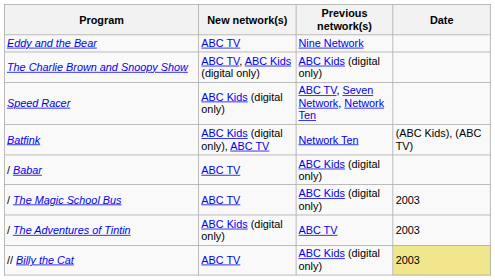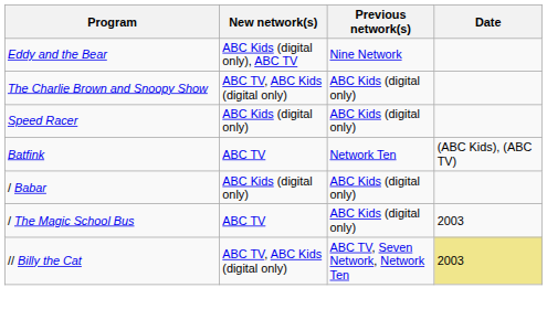Eddy and the Bear | New network(s): ABC TV -> ABC Kids (digital only), ABC TV
Speed Racer | Previous network(s): ABC TV, Seven Network, Network Ten -> ABC Kids (digital only)
Batfink | New network(s): ABC Kids (digital only), ABC TV -> ABC TV
/ Babar | New network(s): ABC TV -> ABC Kids (digital only)
- row: / The Adventures of Tintin | ABC Kids (digital only) | ABC TV | 2003
// Billy the Cat | New network(s): ABC TV -> ABC TV, ABC Kids (digital only)
// Billy the Cat | Previous network(s): ABC Kids (digital only) -> ABC TV, Seven Network, Network Ten
